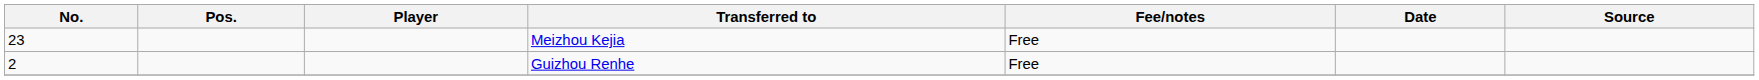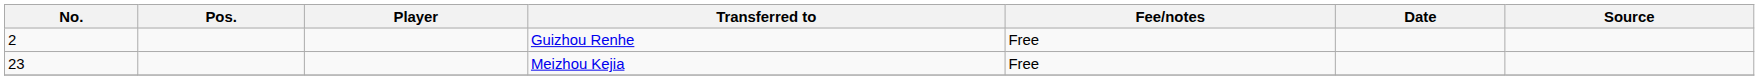rows swapped: Guizhou Renhe <-> Meizhou Kejia
